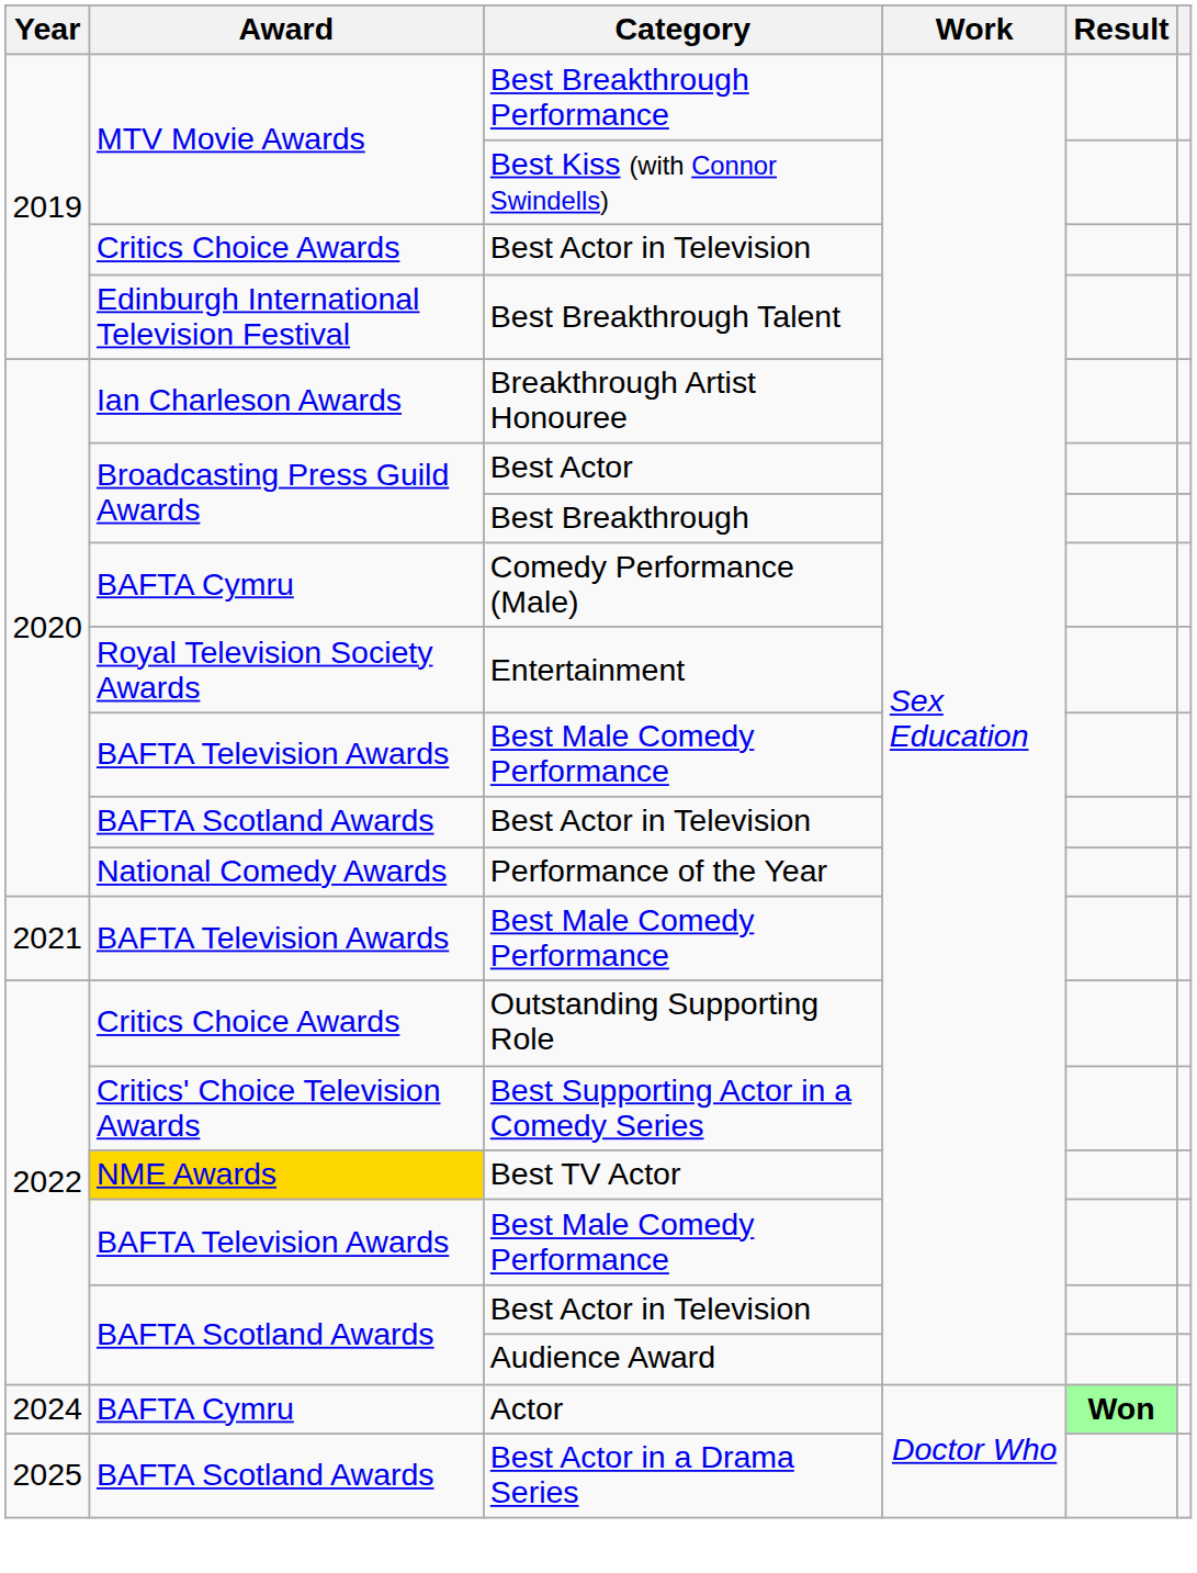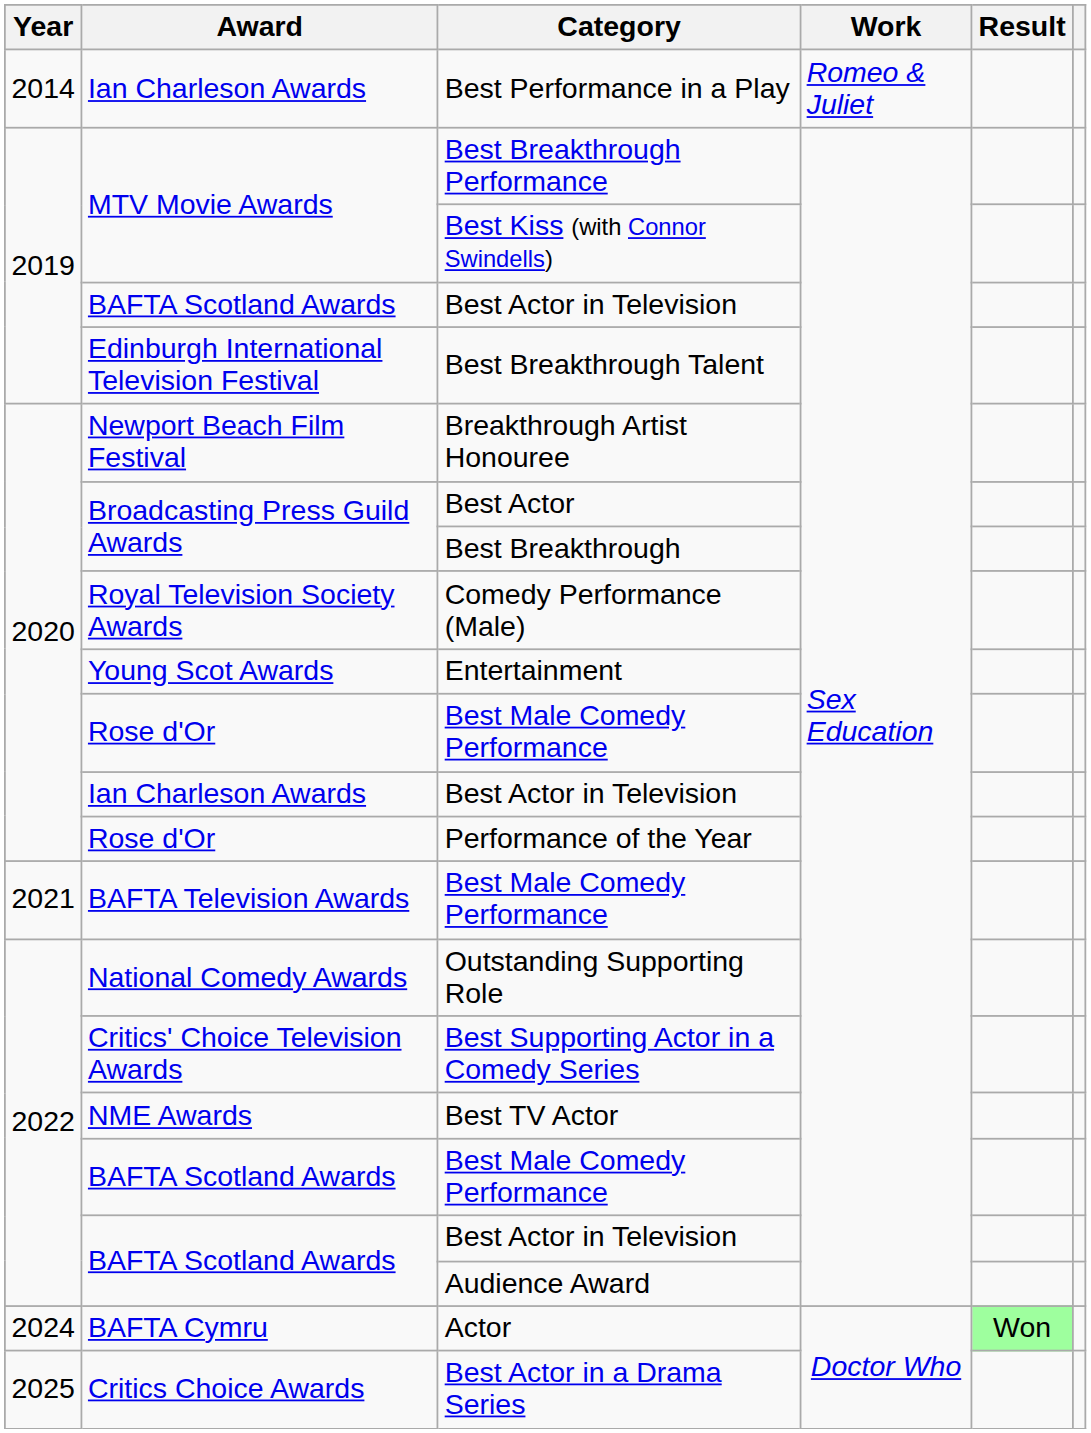+ row: 2014 | Ian Charleson Awards | Best Performance in a Play | Romeo & Juliet
2019 / Best Actor in Television | Award: Critics Choice Awards -> BAFTA Scotland Awards
Breakthrough Artist Honouree | Award: Ian Charleson Awards -> Newport Beach Film Festival
Comedy Performance (Male) | Award: BAFTA Cymru -> Royal Television Society Awards
Entertainment | Award: Royal Television Society Awards -> Young Scot Awards
2020 / Best Male Comedy Performance | Award: BAFTA Television Awards -> Rose d'Or
2020 / Best Actor in Television | Award: BAFTA Scotland Awards -> Ian Charleson Awards
Performance of the Year | Award: National Comedy Awards -> Rose d'Or
Outstanding Supporting Role | Award: Critics Choice Awards -> National Comedy Awards
Best TV Actor | Award: gold background -> no background
2022 / Best Male Comedy Performance | Award: BAFTA Television Awards -> BAFTA Scotland Awards
Actor | Result: bold -> normal
Best Actor in a Drama Series | Award: BAFTA Scotland Awards -> Critics Choice Awards
